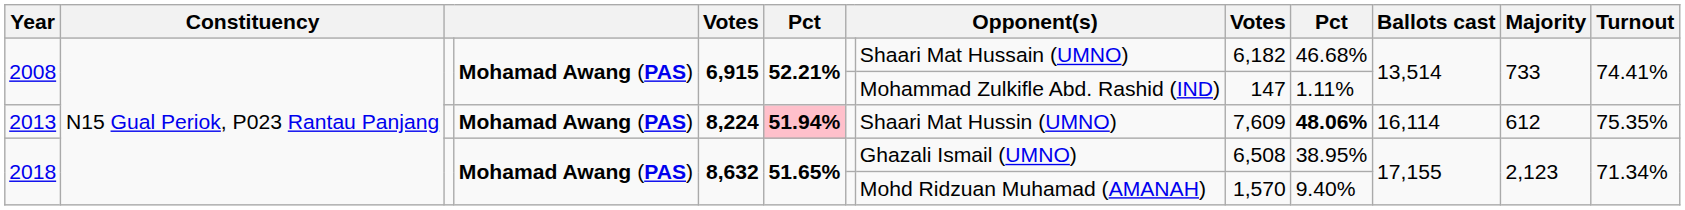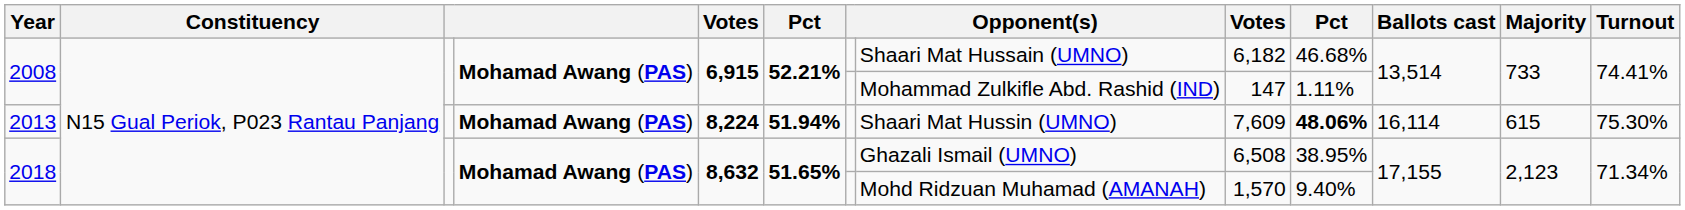2013 | column 6: pink background -> no background
2013 | Majority: 612 -> 615
2013 | Turnout: 75.35% -> 75.30%
